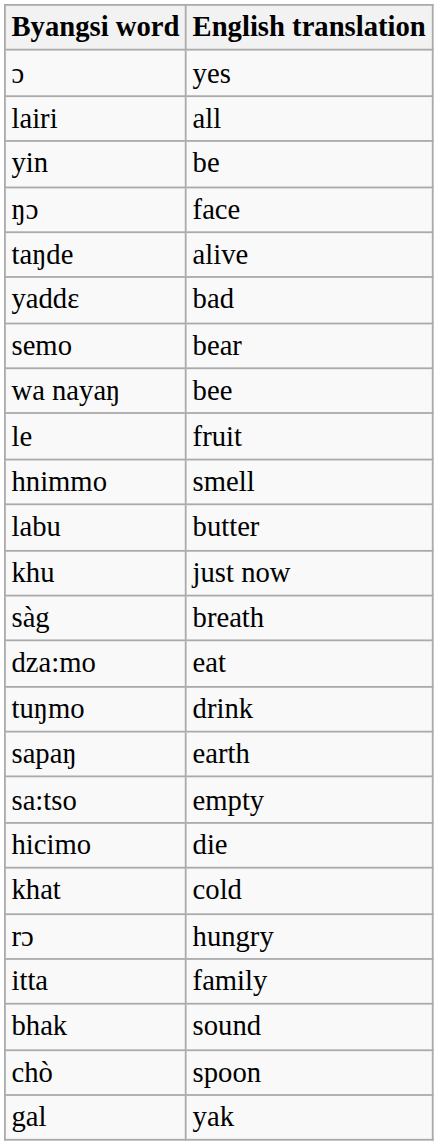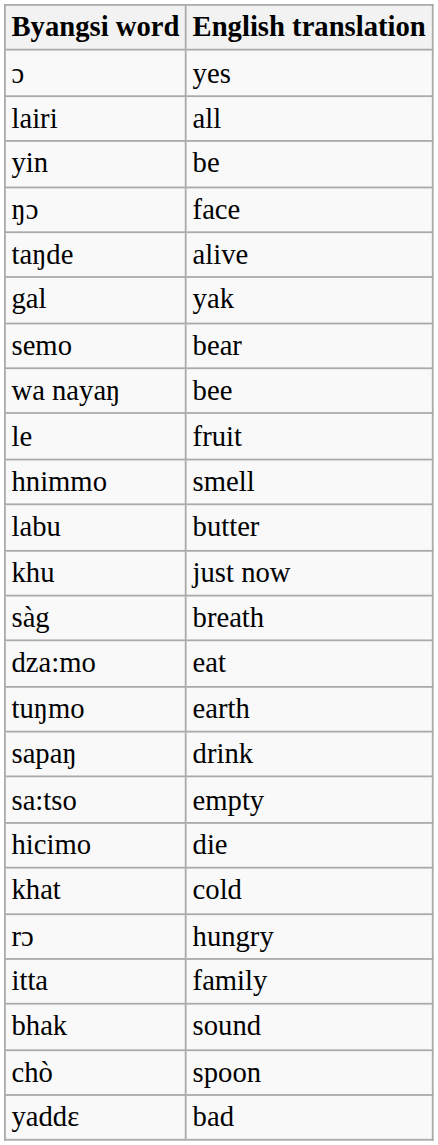rows swapped: yaddε <-> gal
tuŋmo | English translation: drink -> earth
sapaŋ | English translation: earth -> drink
